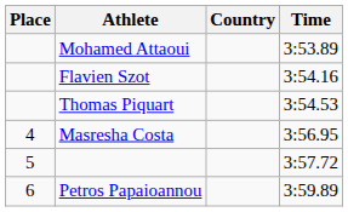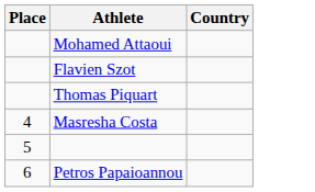- column: Time | 3:53.89 | 3:54.16 | 3:54.53 | 3:56.95 | 3:57.72 | 3:59.89
